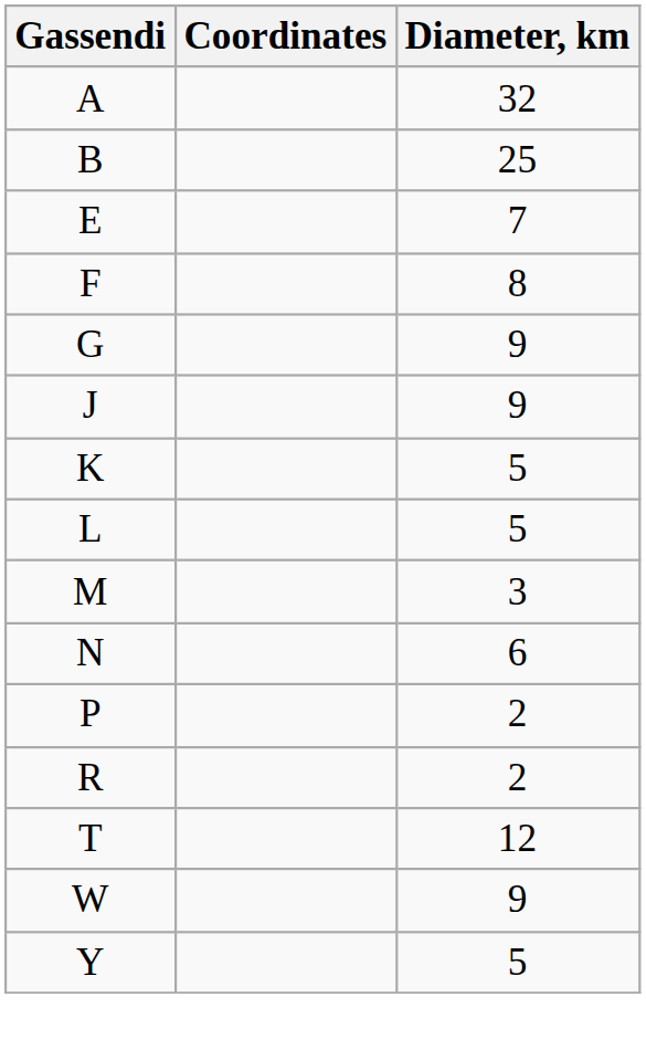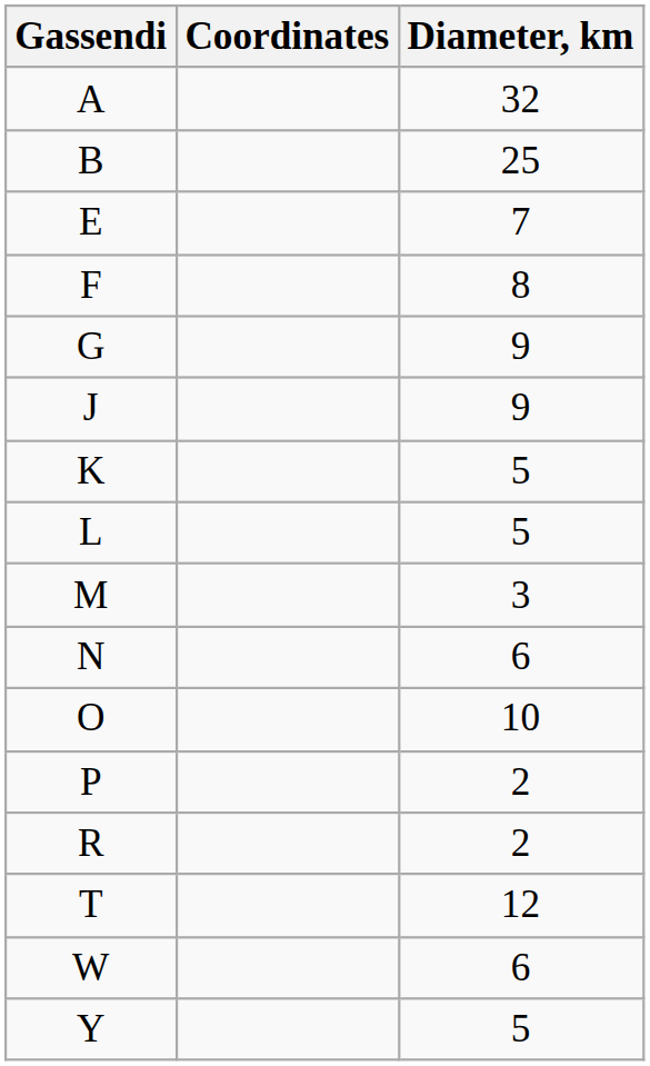+ row: O | 10
W | Diameter, km: 9 -> 6
